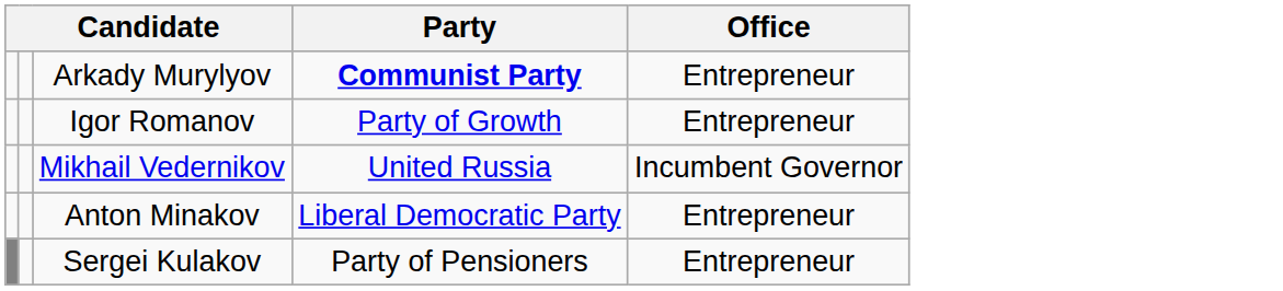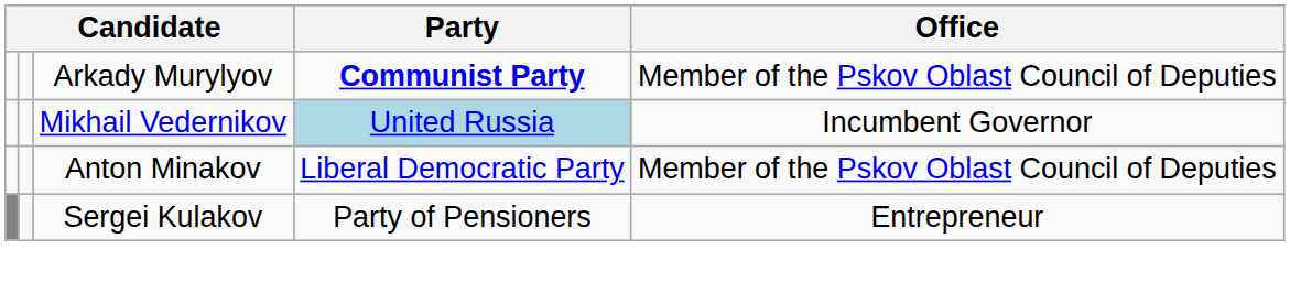Arkady Murylyov | Office: Entrepreneur -> Member of the Pskov Oblast Council of Deputies
- row: Igor Romanov | Party of Growth | Entrepreneur
Mikhail Vedernikov | Party: no background -> lightblue background
Anton Minakov | Office: Entrepreneur -> Member of the Pskov Oblast Council of Deputies
